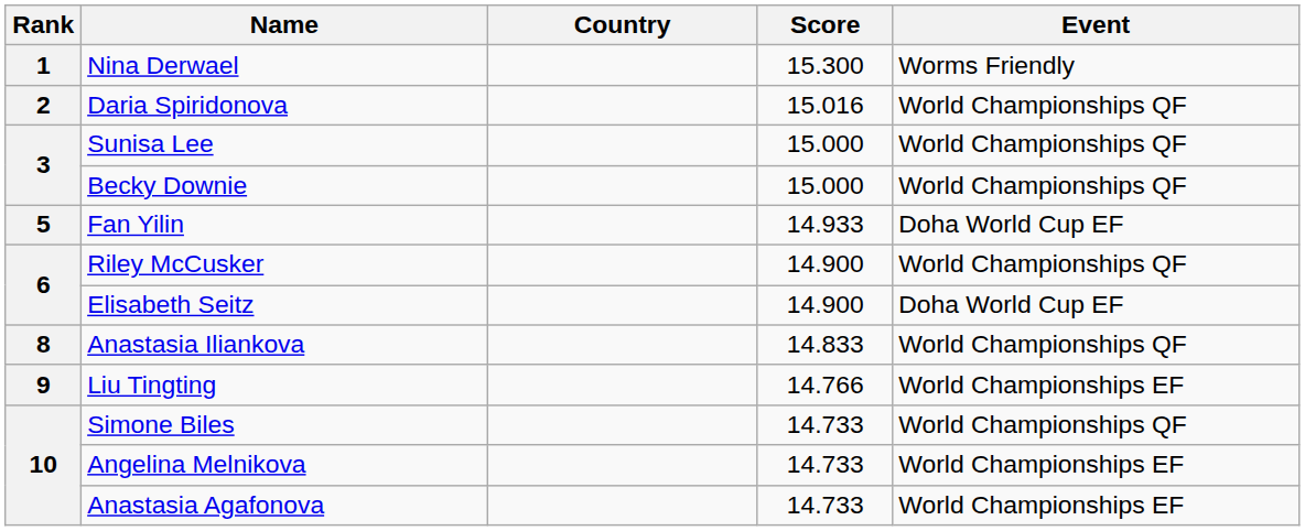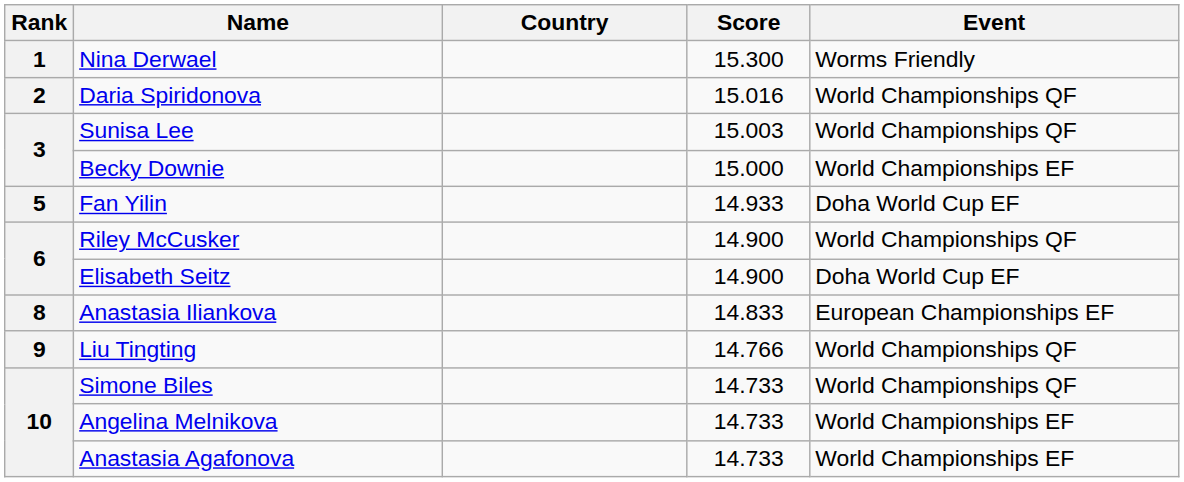Sunisa Lee | Score: 15.000 -> 15.003
Becky Downie | Event: World Championships QF -> World Championships EF
Anastasia Iliankova | Event: World Championships QF -> European Championships EF
Liu Tingting | Event: World Championships EF -> World Championships QF
